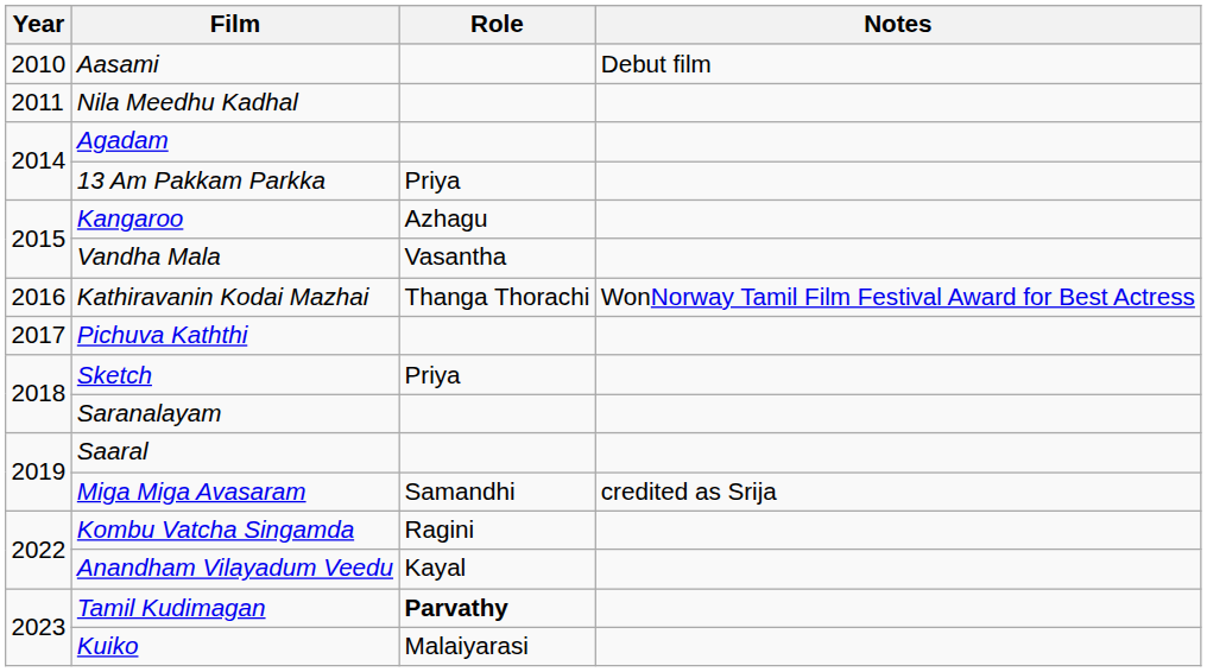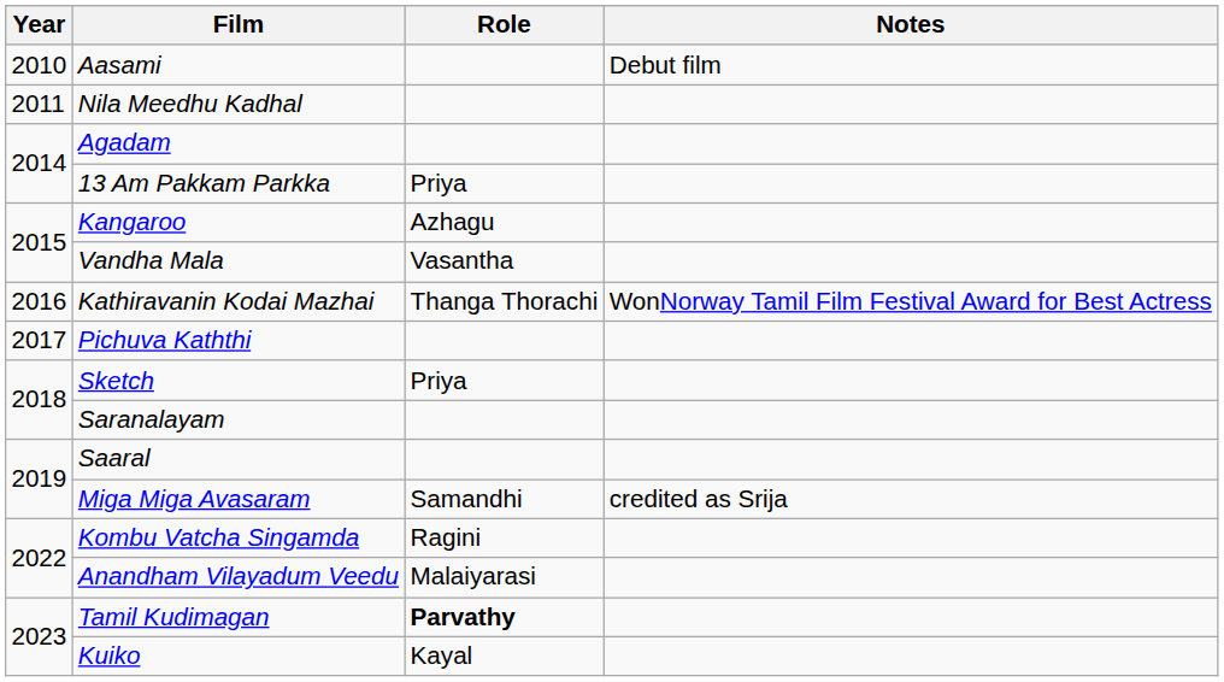Anandham Vilayadum Veedu | Role: Kayal -> Malaiyarasi
Kuiko | Role: Malaiyarasi -> Kayal
